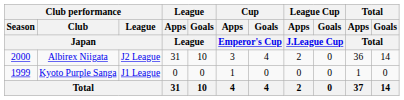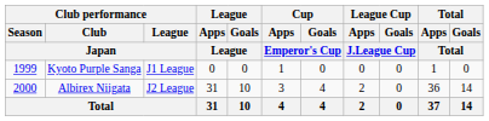rows swapped: Kyoto Purple Sanga <-> Albirex Niigata
